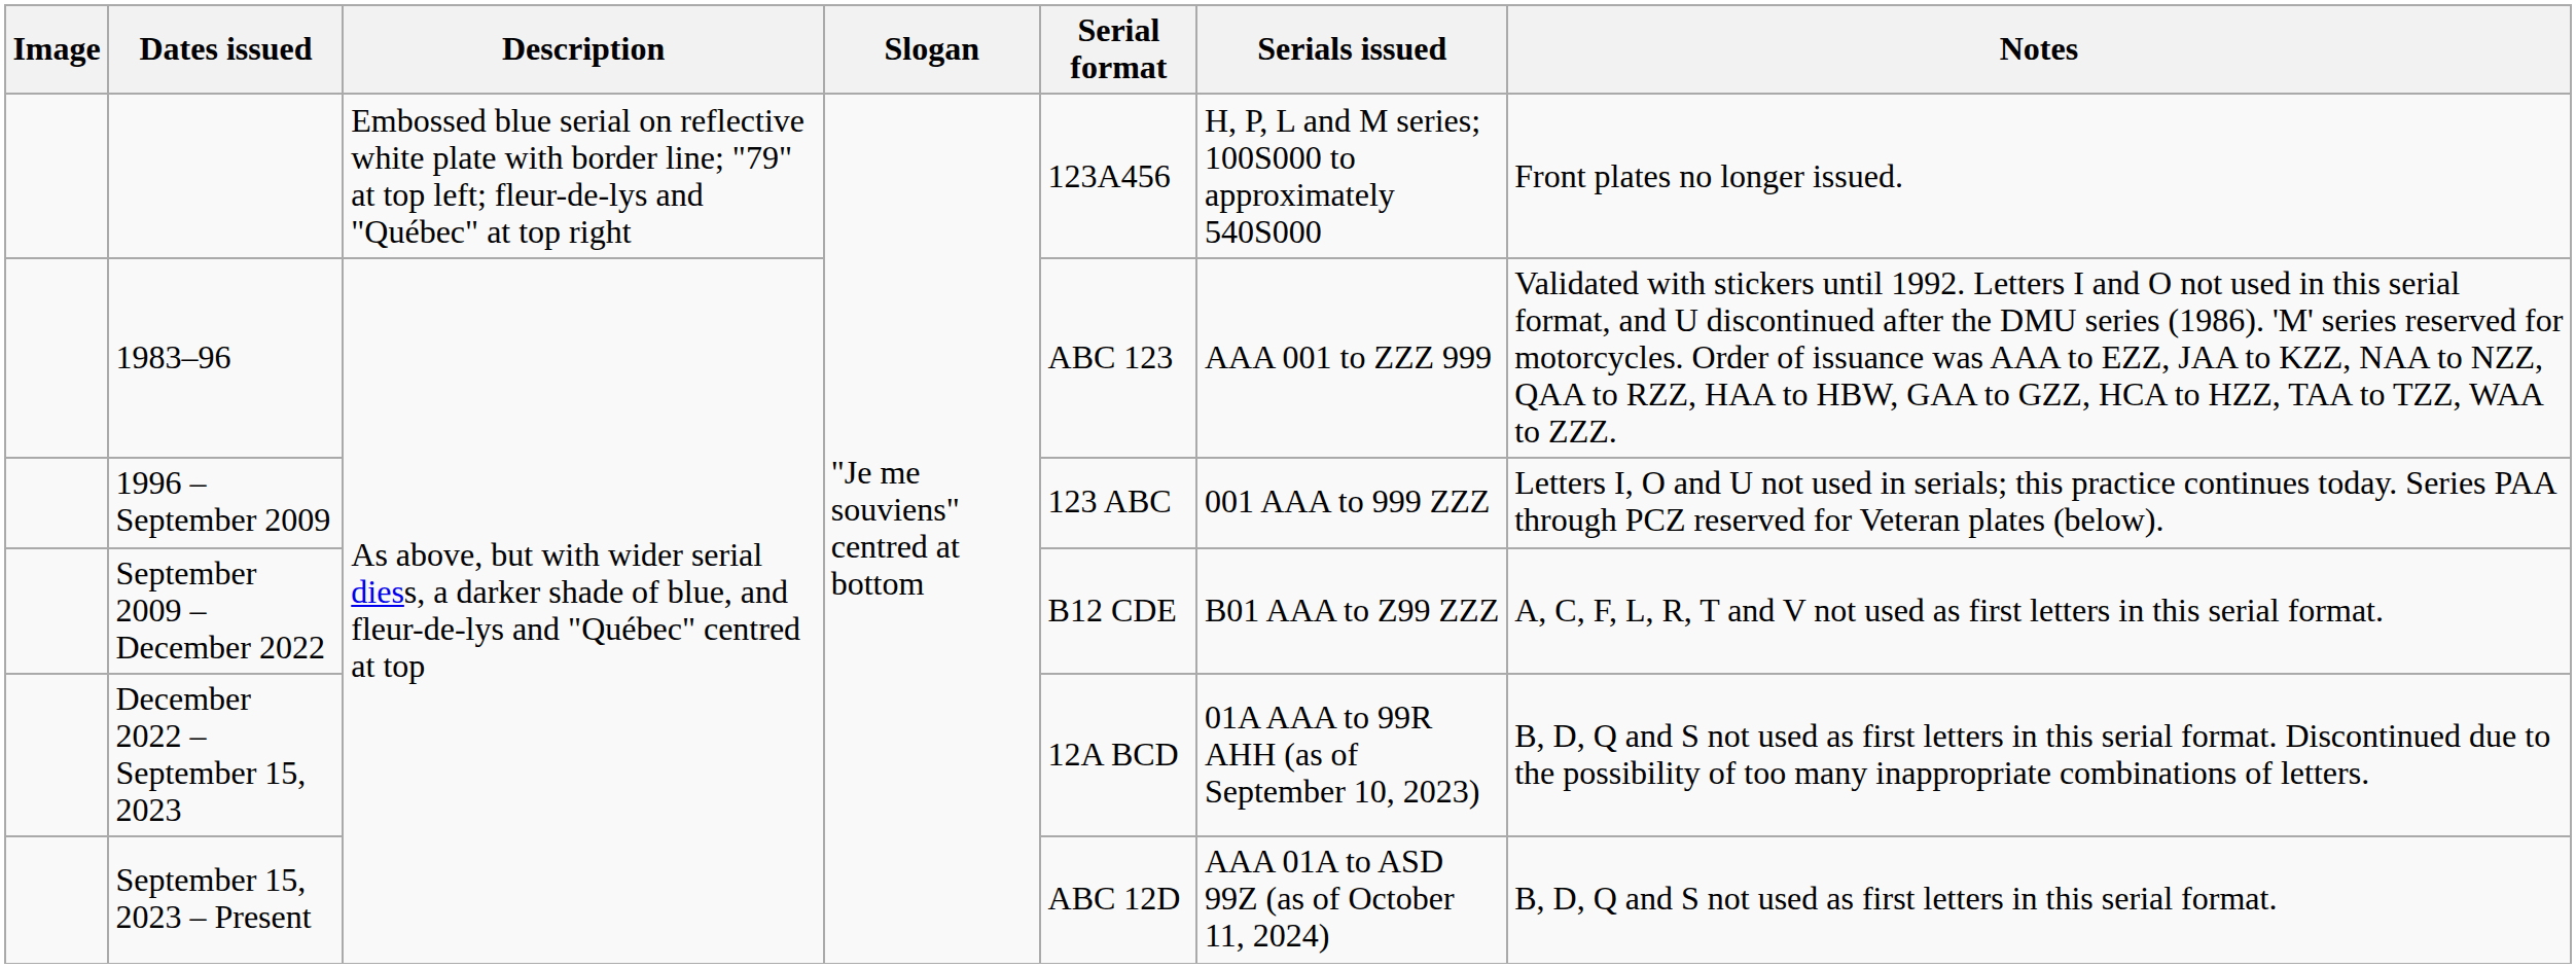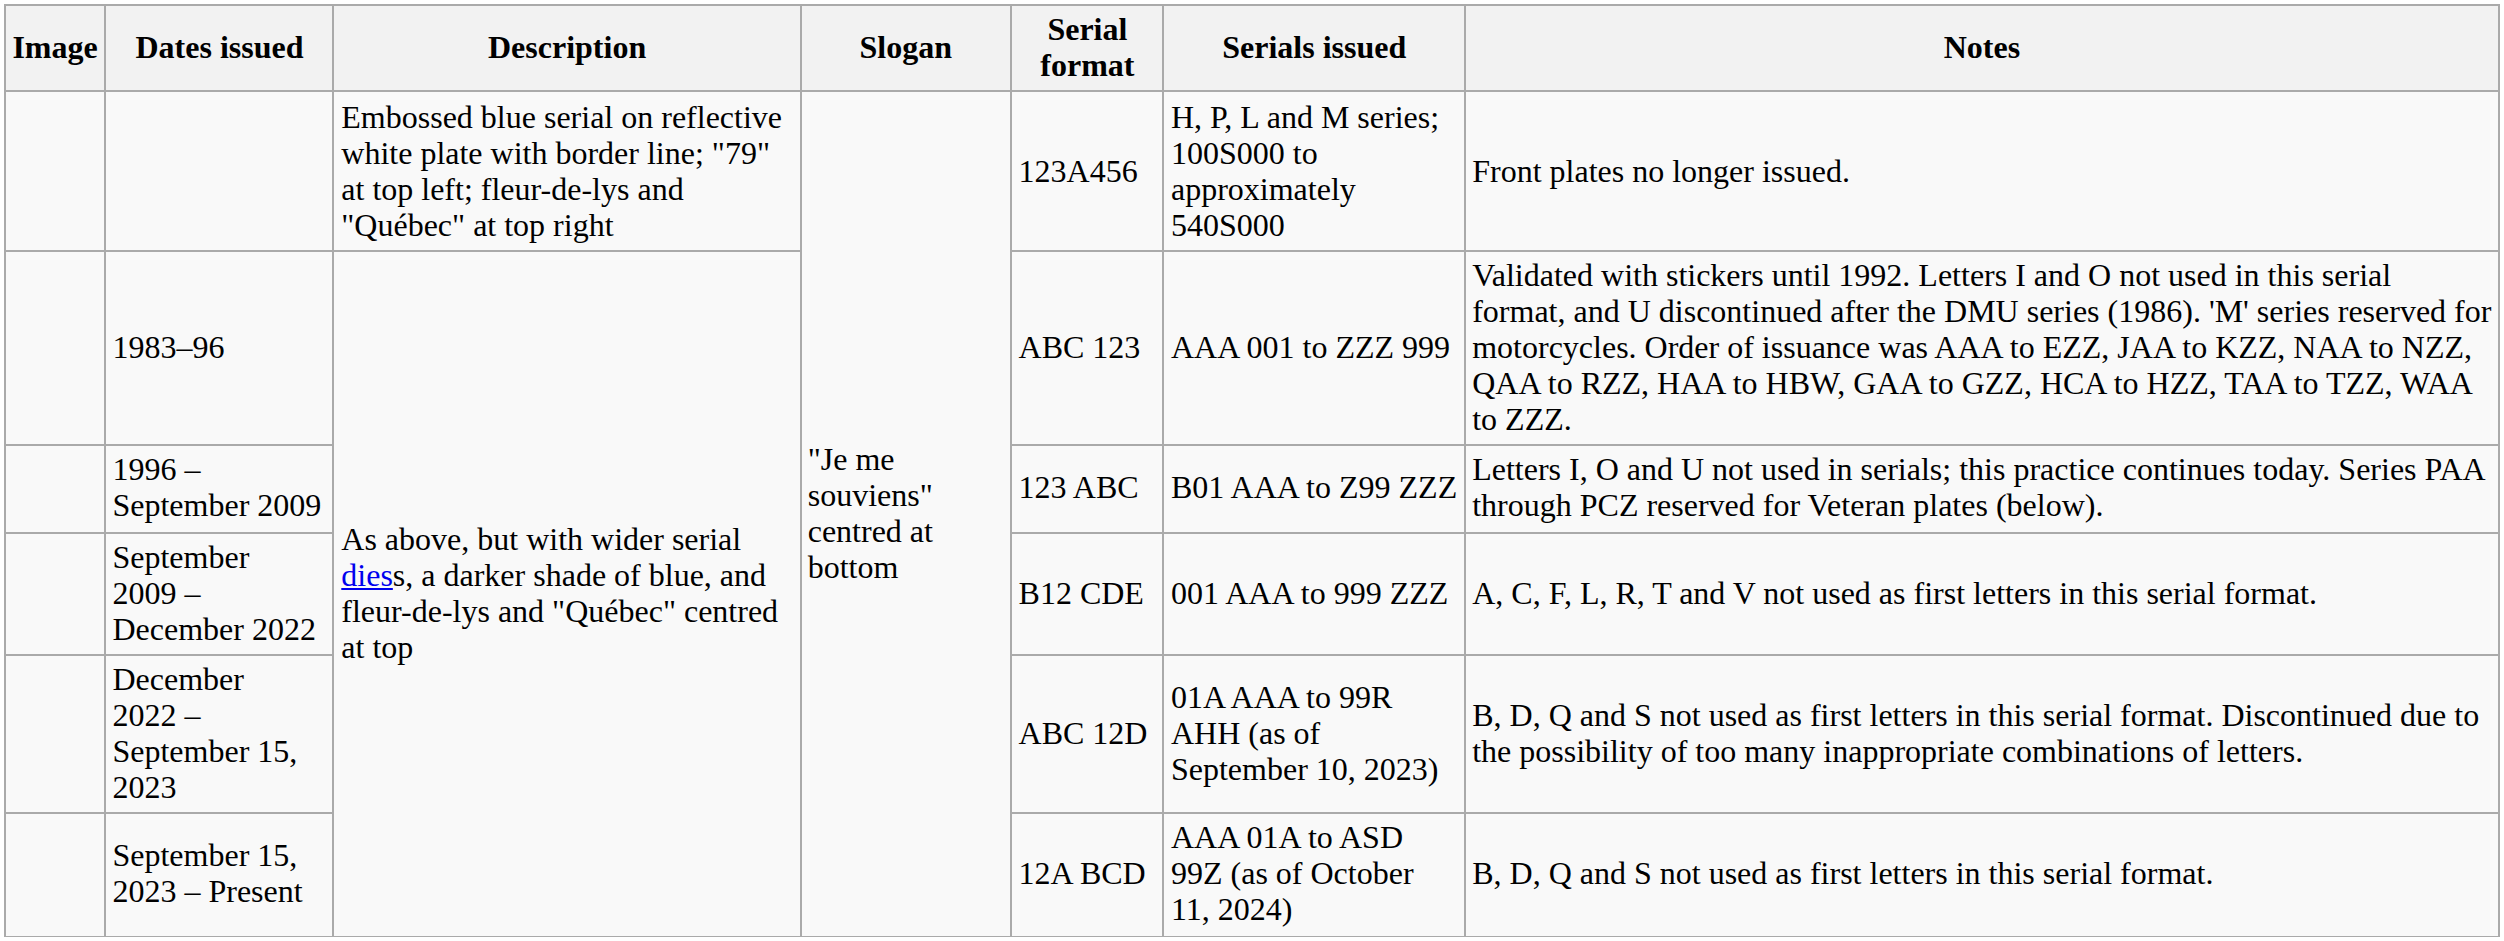1996 – September 2009 | Serials issued: 001 AAA to 999 ZZZ -> B01 AAA to Z99 ZZZ
September 2009 – December 2022 | Serials issued: B01 AAA to Z99 ZZZ -> 001 AAA to 999 ZZZ
December 2022 – September 15, 2023 | Serial format: 12A BCD -> ABC 12D
September 15, 2023 – Present | Serial format: ABC 12D -> 12A BCD
